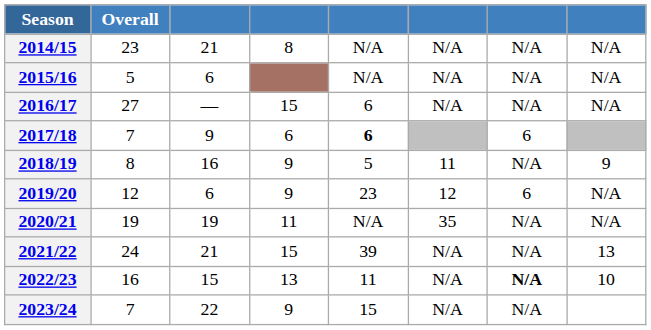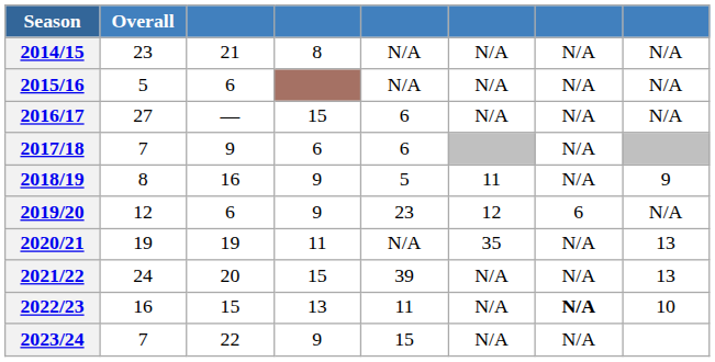2017/18 | column 5: bold -> normal
2017/18 | column 7: 6 -> N/A
2020/21 | column 8: N/A -> 13
2021/22 | column 3: 21 -> 20
